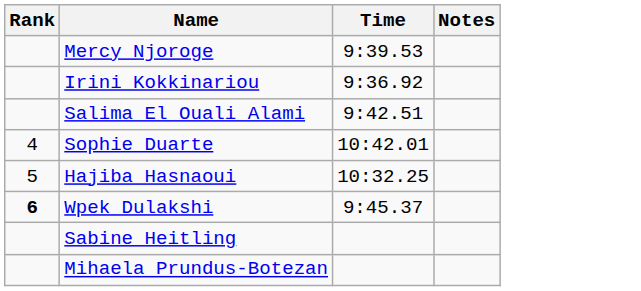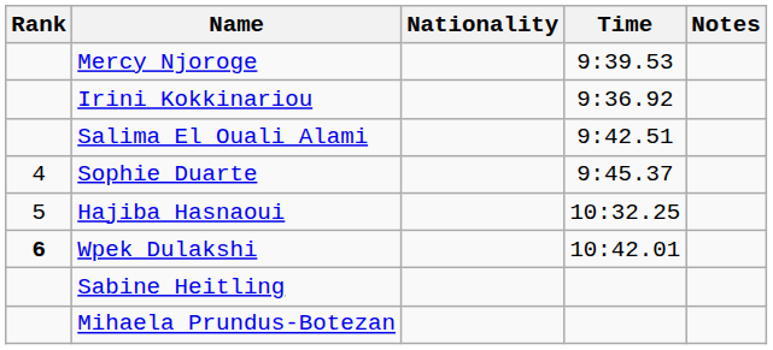+ column: Nationality
Sophie Duarte | Time: 10:42.01 -> 9:45.37
Wpek Dulakshi | Time: 9:45.37 -> 10:42.01
